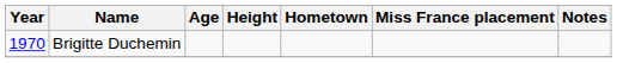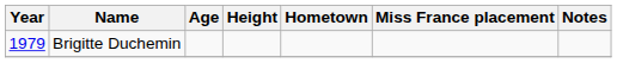Brigitte Duchemin | Year: 1970 -> 1979
